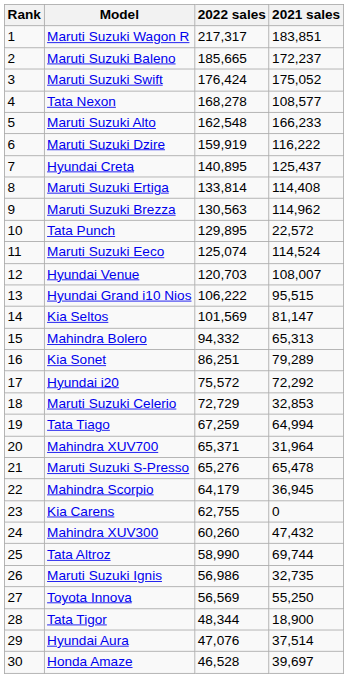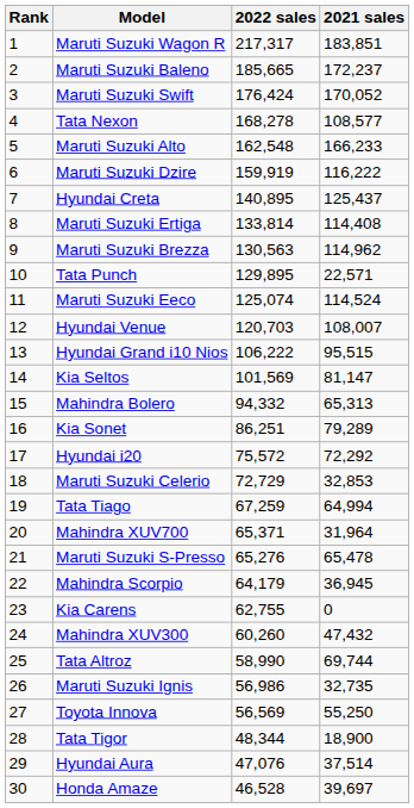Maruti Suzuki Swift | 2021 sales: 175,052 -> 170,052
Tata Punch | 2021 sales: 22,572 -> 22,571
